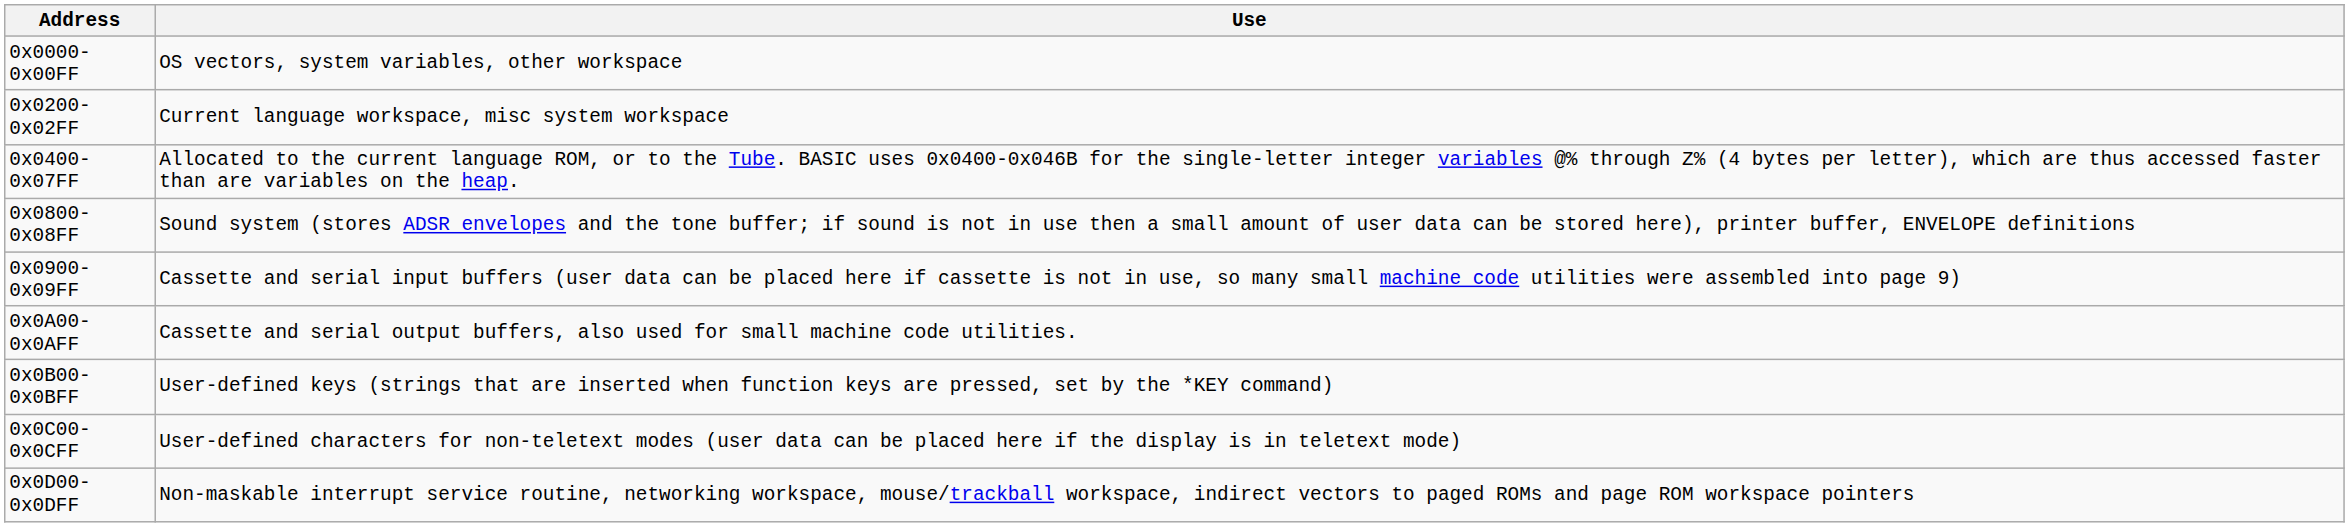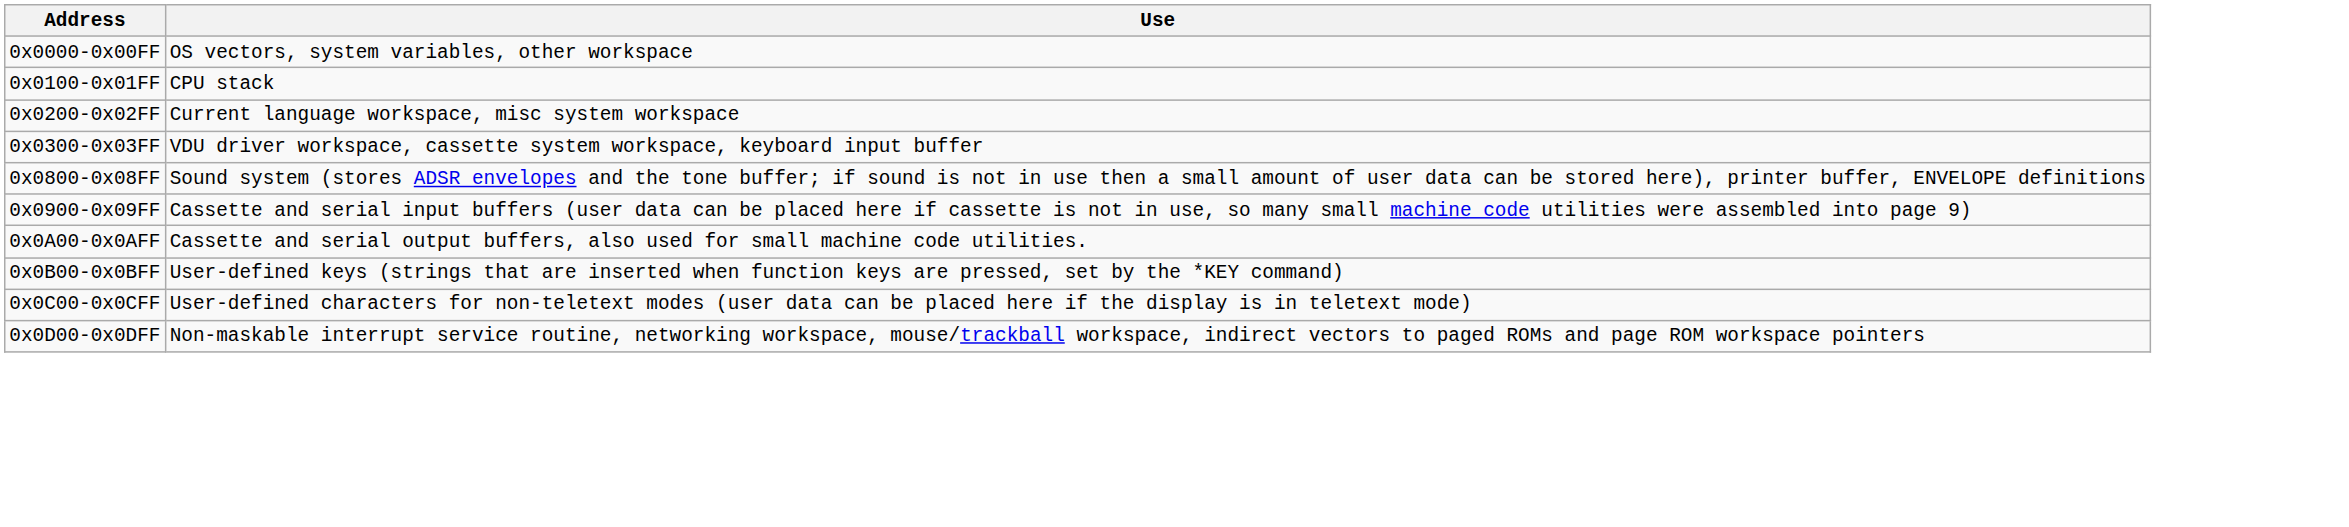+ row: 0x0100-0x01FF | CPU stack
+ row: 0x0300-0x03FF | VDU driver workspace, cassette system workspace, keyboard input buffer
- row: 0x0400-0x07FF | Allocated to the current language ROM, or to the Tube. BASIC uses 0x0400-0x046B for the single-letter integer variables @% through Z% (4 bytes per letter), which are thus accessed faster than are variables on the heap.
